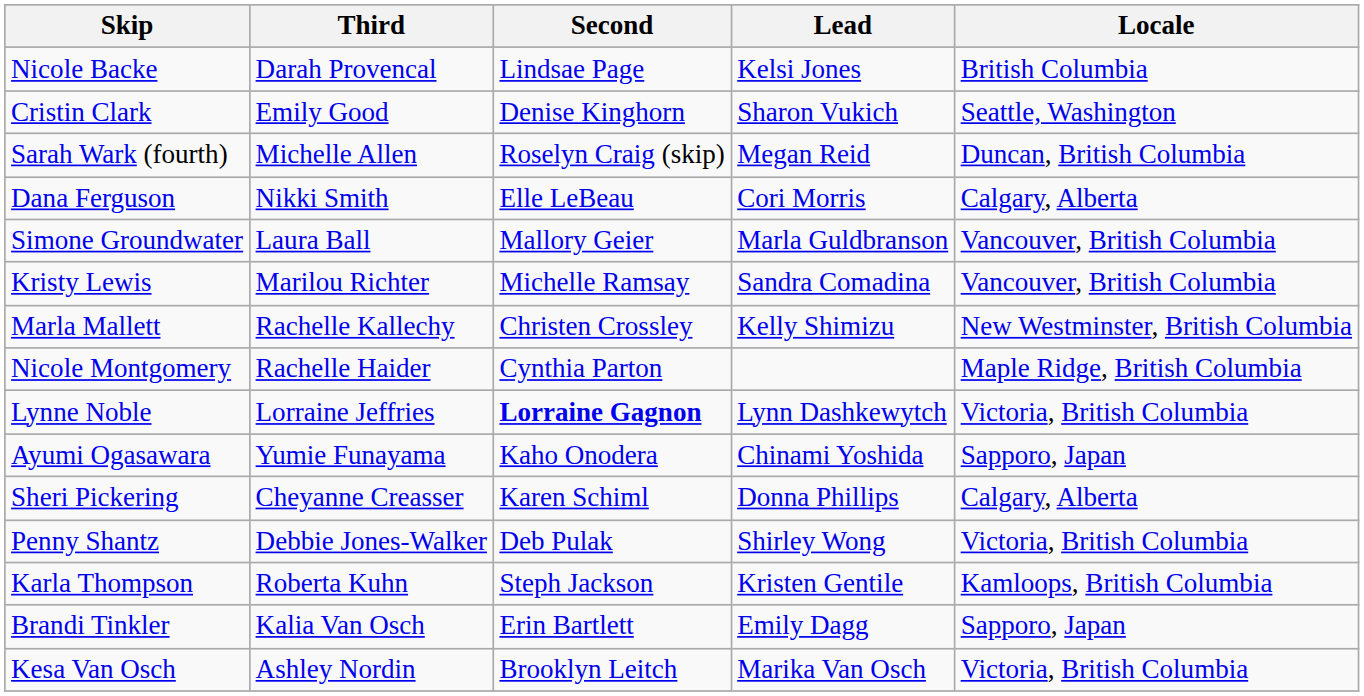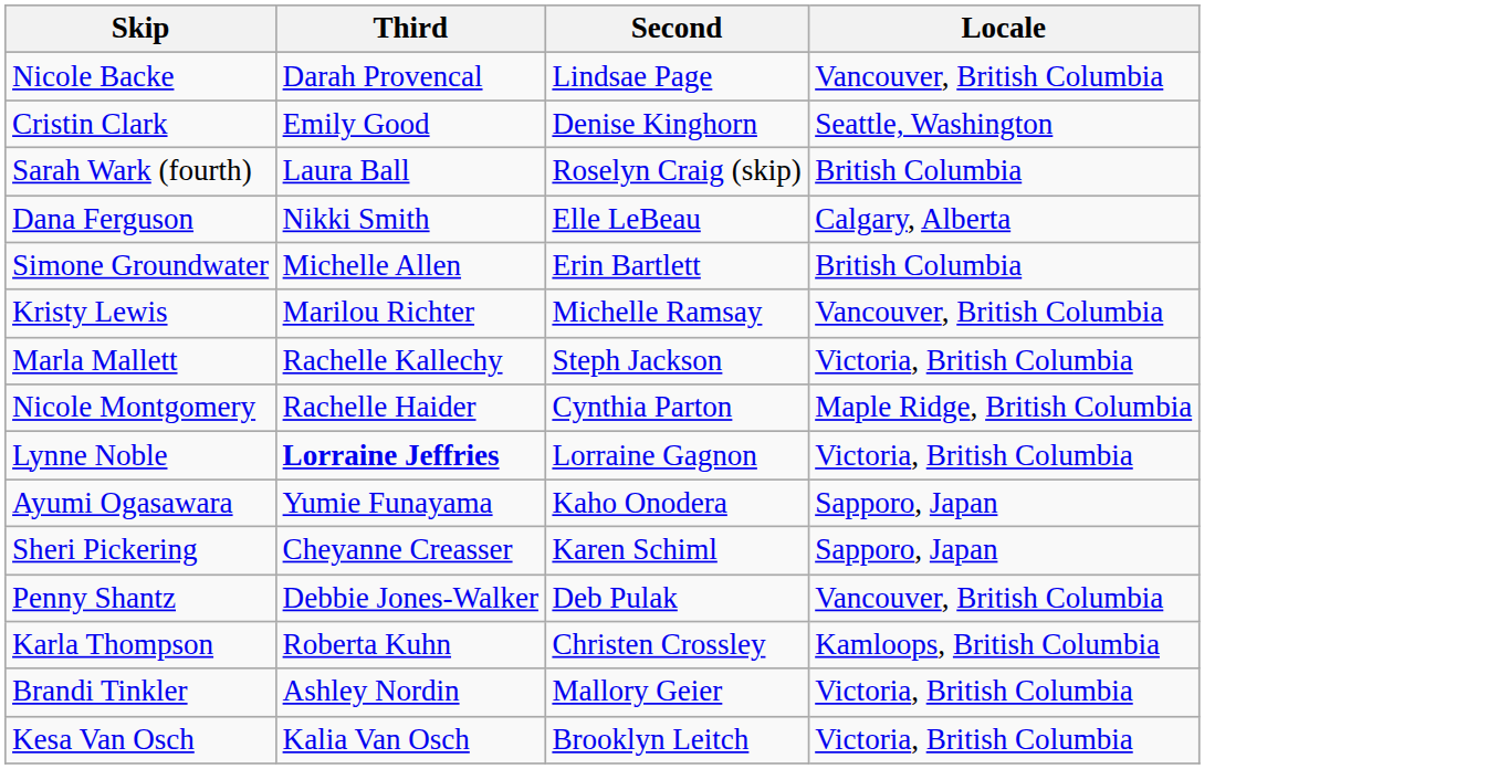- column: Lead | Kelsi Jones | Sharon Vukich | Megan Reid | Cori Morris | Marla Guldbranson | Sandra Comadina | Kelly Shimizu | Lynn Dashkewytch | Chinami Yoshida | Donna Phillips | Shirley Wong | Kristen Gentile | Emily Dagg | Marika Van Osch
Nicole Backe | Locale: British Columbia -> Vancouver, British Columbia
Sarah Wark (fourth) | Third: Michelle Allen -> Laura Ball
Sarah Wark (fourth) | Locale: Duncan, British Columbia -> British Columbia
Simone Groundwater | Third: Laura Ball -> Michelle Allen
Simone Groundwater | Second: Mallory Geier -> Erin Bartlett
Simone Groundwater | Locale: Vancouver, British Columbia -> British Columbia
Marla Mallett | Second: Christen Crossley -> Steph Jackson
Marla Mallett | Locale: New Westminster, British Columbia -> Victoria, British Columbia
Lynne Noble | Third: normal -> bold
Lynne Noble | Second: bold -> normal
Sheri Pickering | Locale: Calgary, Alberta -> Sapporo, Japan
Penny Shantz | Locale: Victoria, British Columbia -> Vancouver, British Columbia
Karla Thompson | Second: Steph Jackson -> Christen Crossley
Brandi Tinkler | Third: Kalia Van Osch -> Ashley Nordin
Brandi Tinkler | Second: Erin Bartlett -> Mallory Geier
Brandi Tinkler | Locale: Sapporo, Japan -> Victoria, British Columbia
Kesa Van Osch | Third: Ashley Nordin -> Kalia Van Osch
